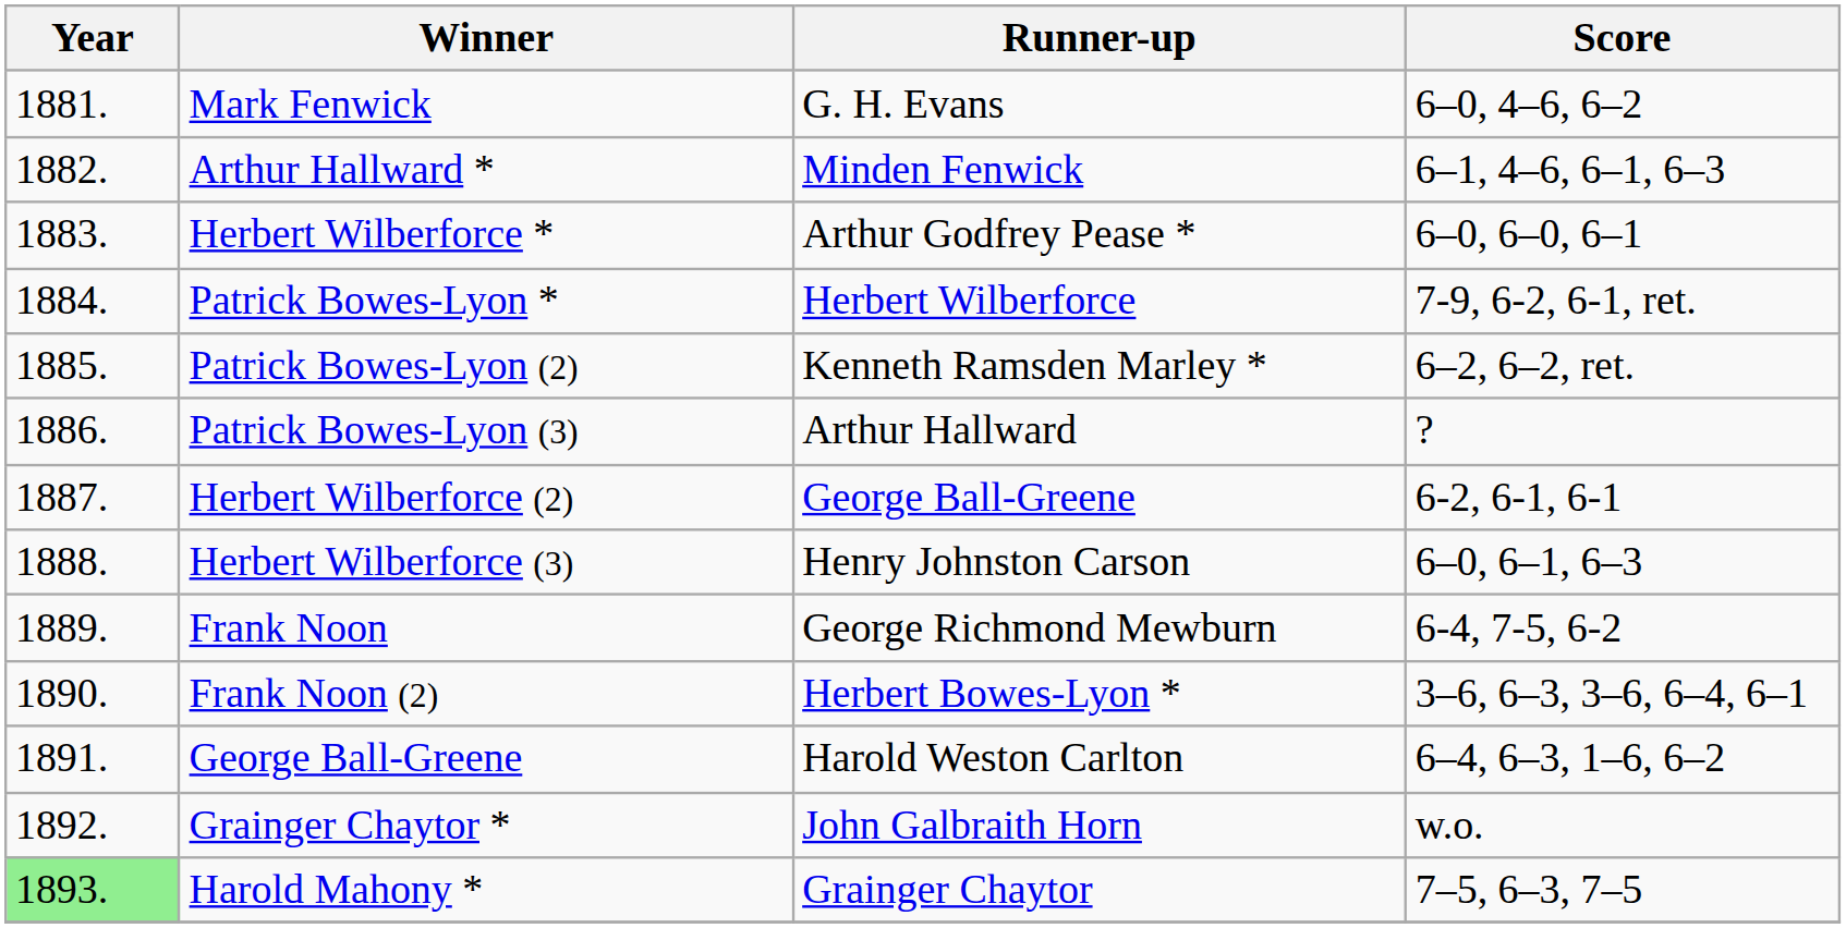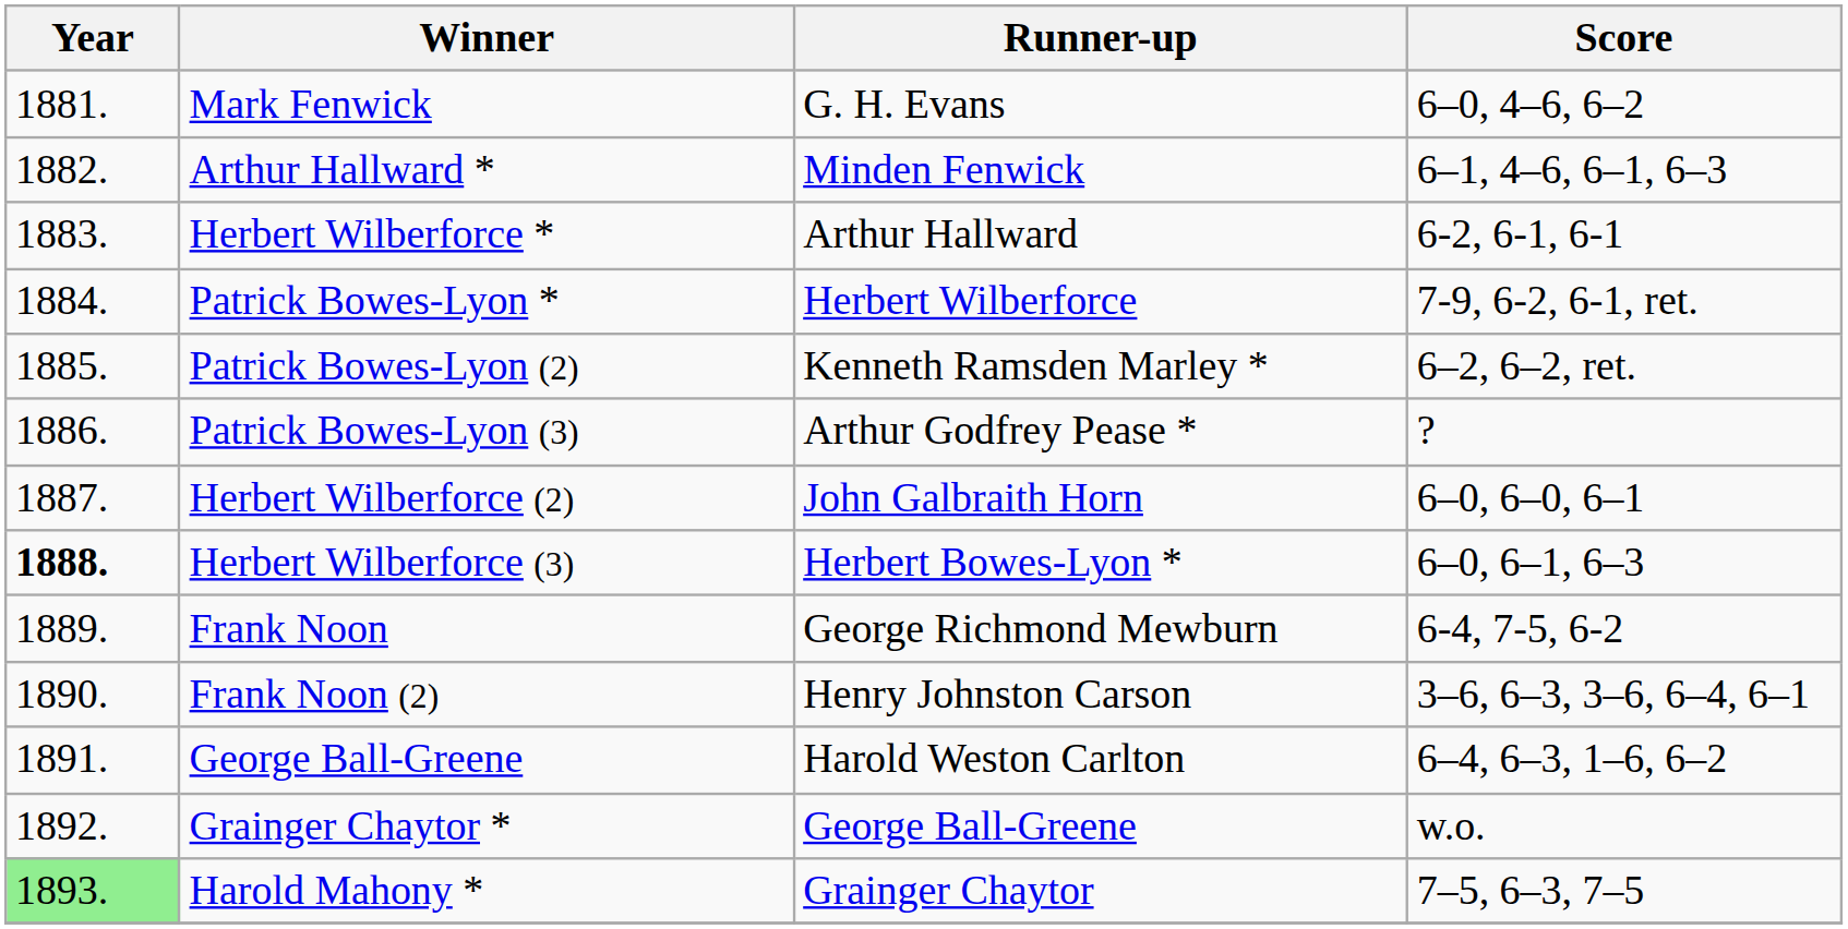Herbert Wilberforce * | Runner-up: Arthur Godfrey Pease * -> Arthur Hallward
Herbert Wilberforce * | Score: 6–0, 6–0, 6–1 -> 6-2, 6-1, 6-1
Patrick Bowes-Lyon (3) | Runner-up: Arthur Hallward -> Arthur Godfrey Pease *
Herbert Wilberforce (2) | Runner-up: George Ball-Greene -> John Galbraith Horn
Herbert Wilberforce (2) | Score: 6-2, 6-1, 6-1 -> 6–0, 6–0, 6–1
Herbert Wilberforce (3) | Year: normal -> bold
Herbert Wilberforce (3) | Runner-up: Henry Johnston Carson -> Herbert Bowes-Lyon *
Frank Noon (2) | Runner-up: Herbert Bowes-Lyon * -> Henry Johnston Carson
Grainger Chaytor * | Runner-up: John Galbraith Horn -> George Ball-Greene
